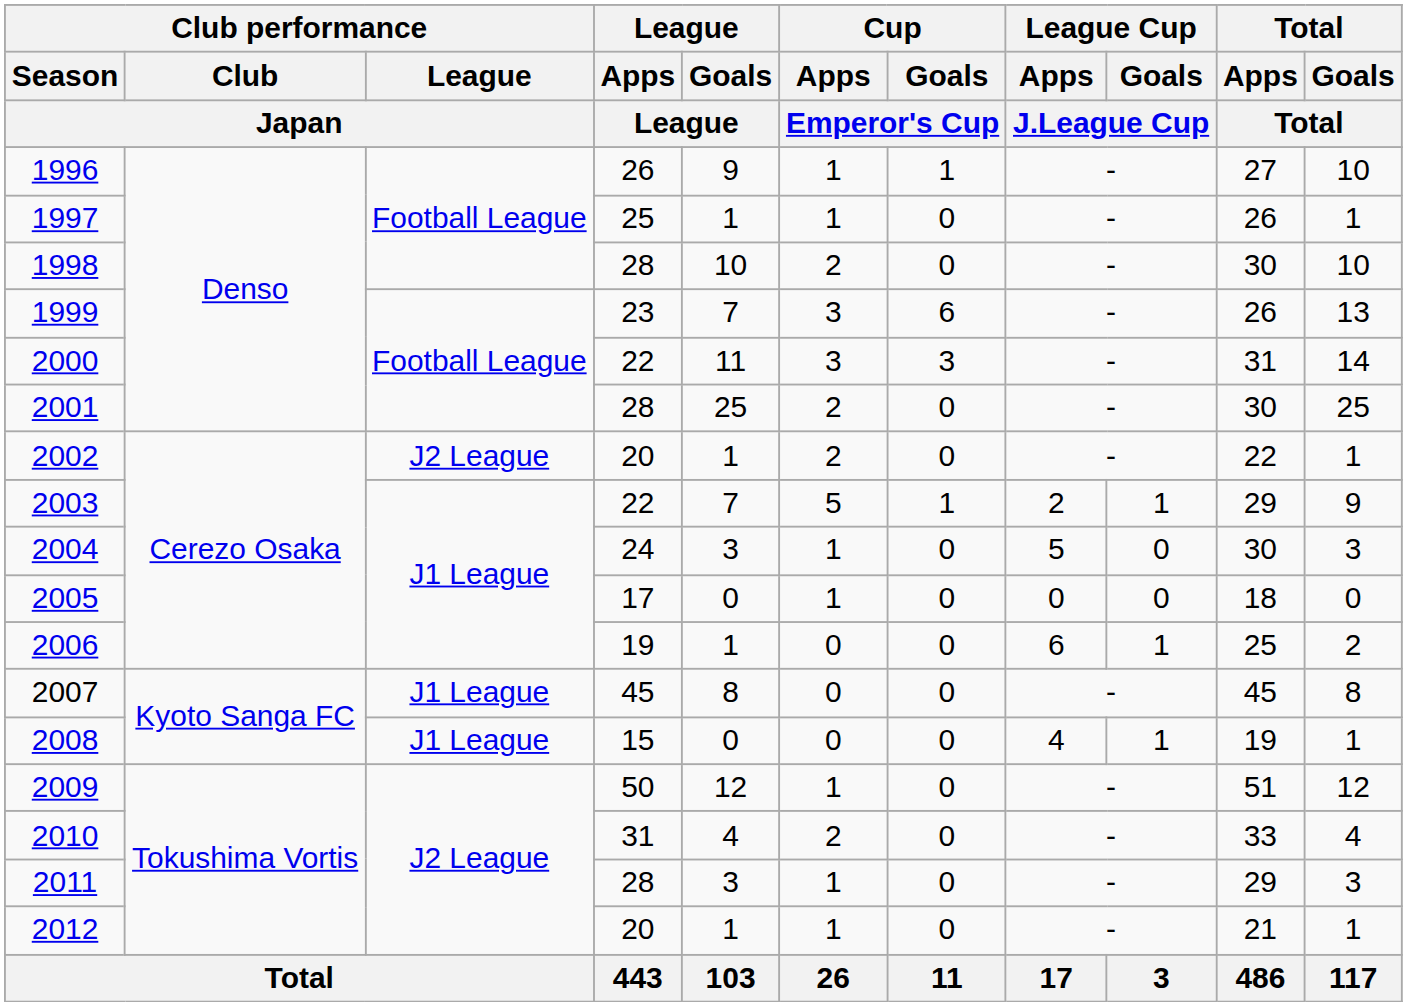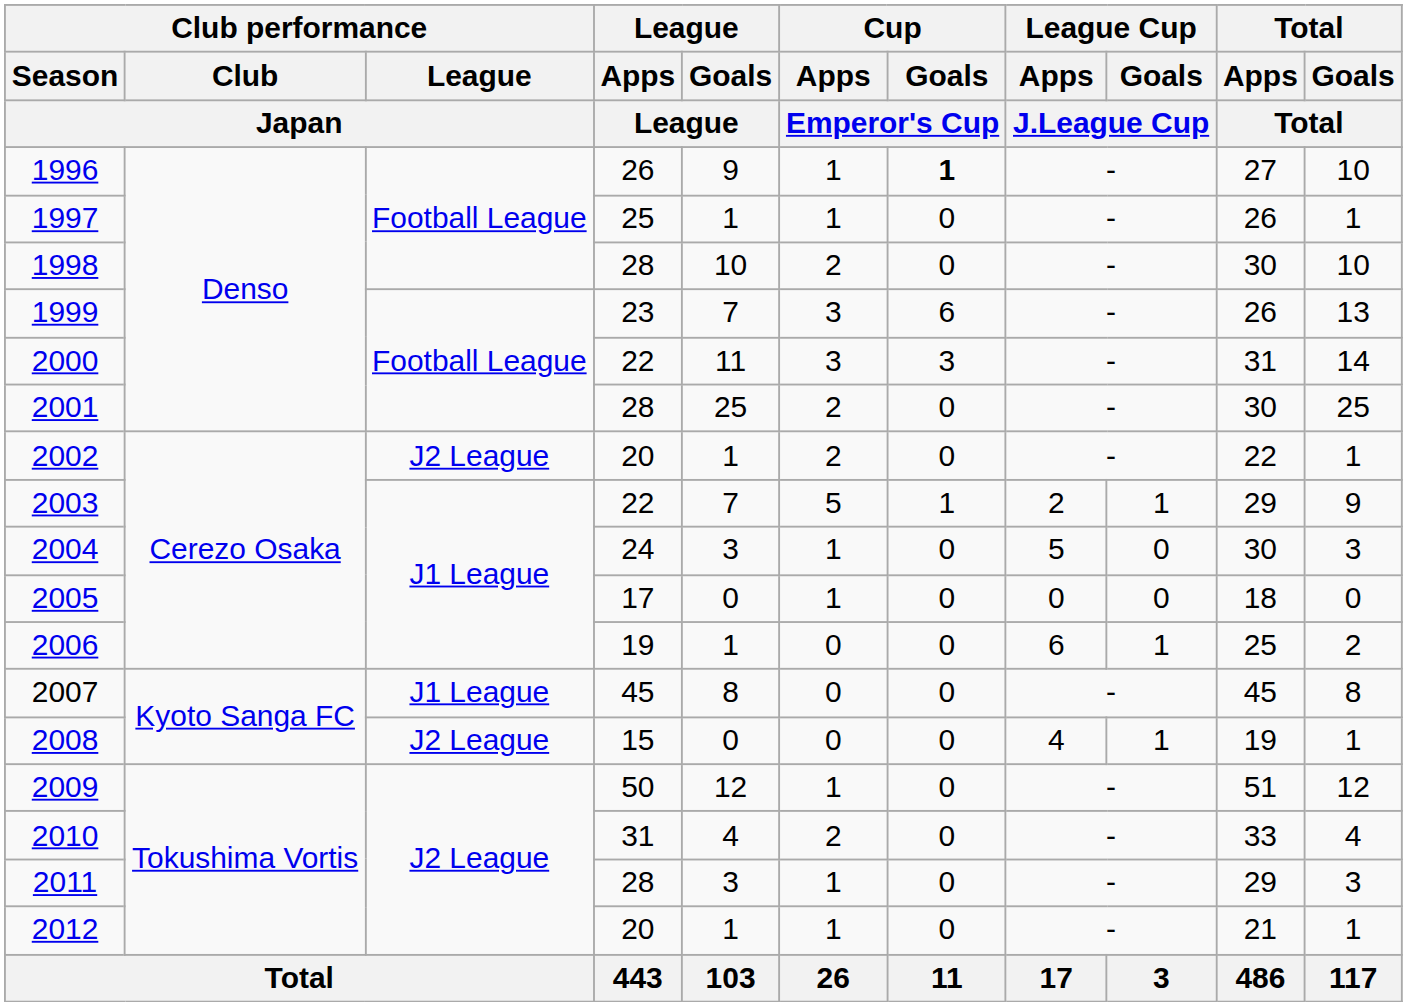1996 | Cup / Goals / Emperor's Cup: normal -> bold
2008 | Club performance / League / Japan: J1 League -> J2 League
